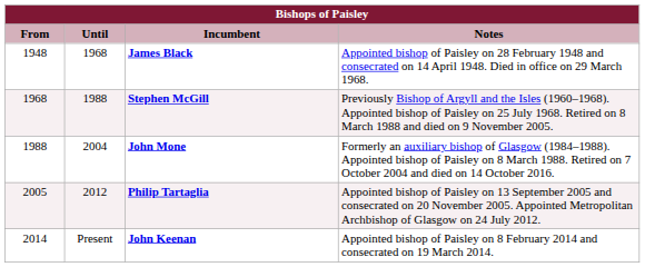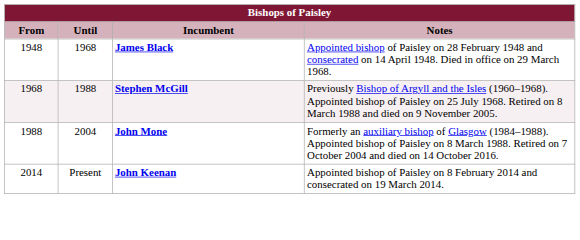- row: 2005 | 2012 | Philip Tartaglia | Appointed bishop of Paisley on 13 September 2005 and consecrated on 20 November 2005. Appointed Metropolitan Archbishop of Glasgow on 24 July 2012.
